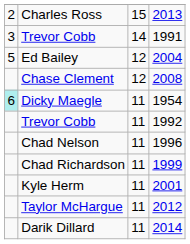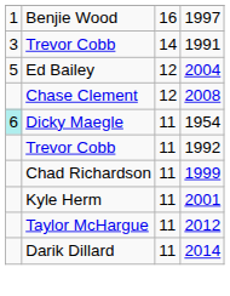+ row: 1 | Benjie Wood | 16 | 1997
- row: 2 | Charles Ross | 15 | 2013
- row: Chad Nelson | 11 | 1996
